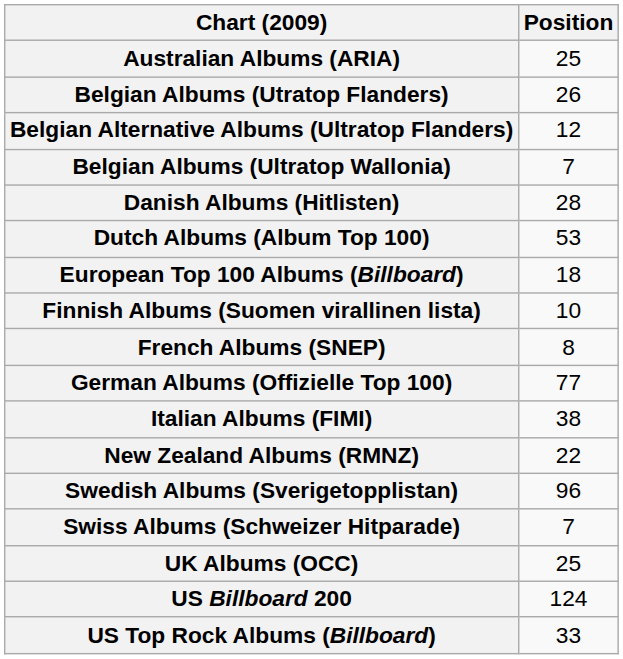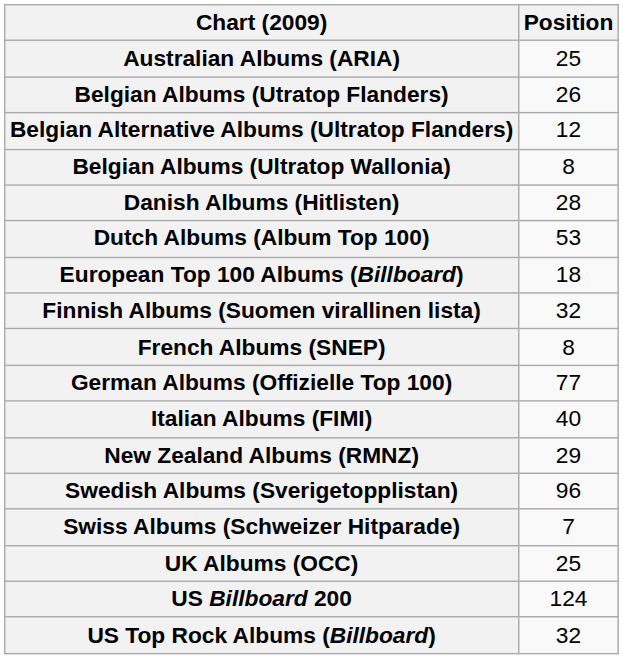Belgian Albums (Ultratop Wallonia) | Position: 7 -> 8
Finnish Albums (Suomen virallinen lista) | Position: 10 -> 32
Italian Albums (FIMI) | Position: 38 -> 40
New Zealand Albums (RMNZ) | Position: 22 -> 29
US Top Rock Albums (Billboard) | Position: 33 -> 32
